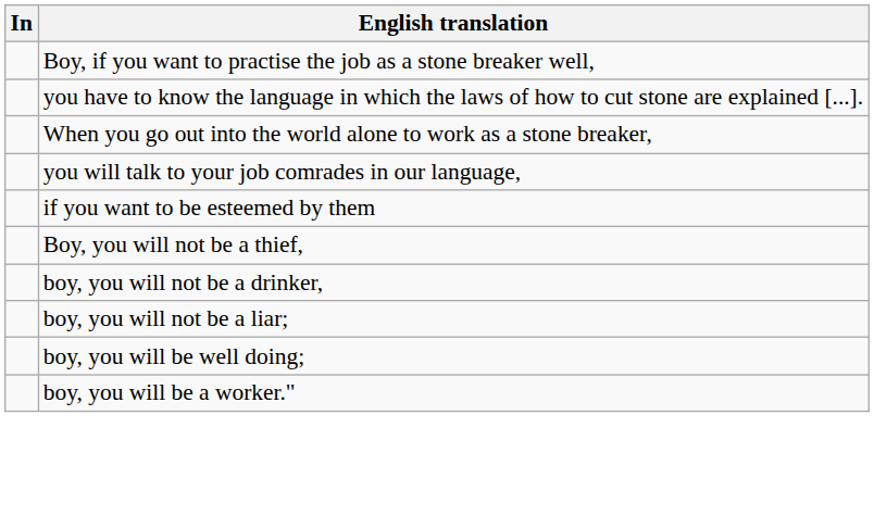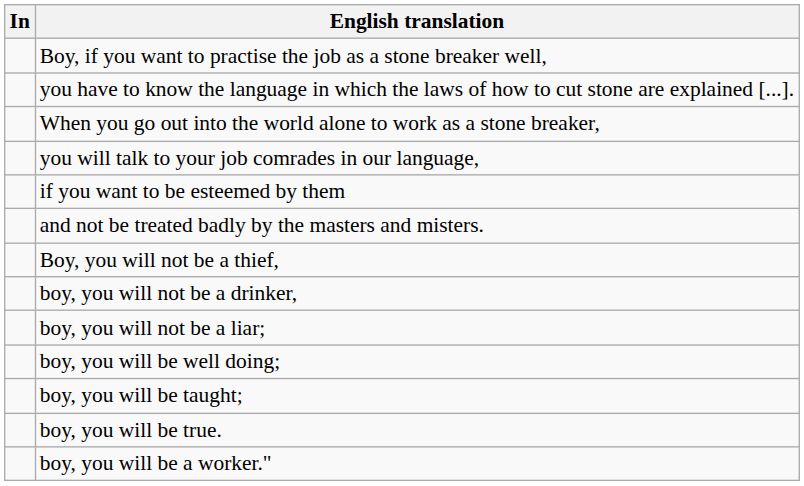+ row: and not be treated badly by the masters and misters.
+ row: boy, you will be taught;
+ row: boy, you will be true.
